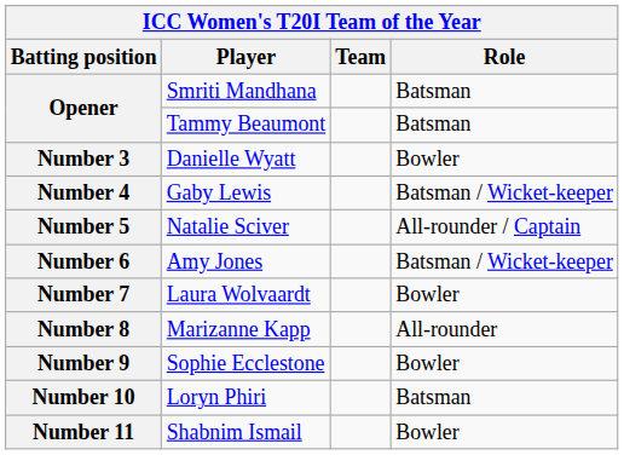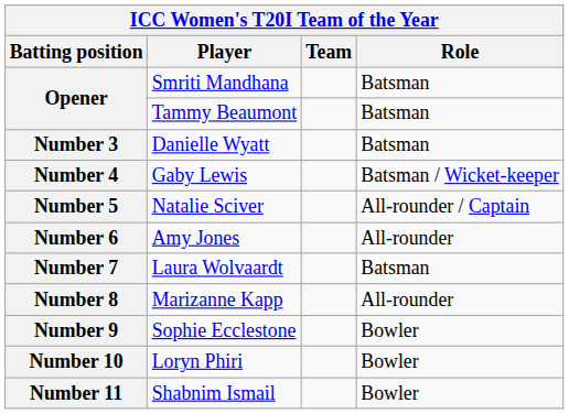Number 3 | Role: Bowler -> Batsman
Number 6 | Role: Batsman / Wicket-keeper -> All-rounder
Number 7 | Role: Bowler -> Batsman
Number 10 | Role: Batsman -> Bowler
